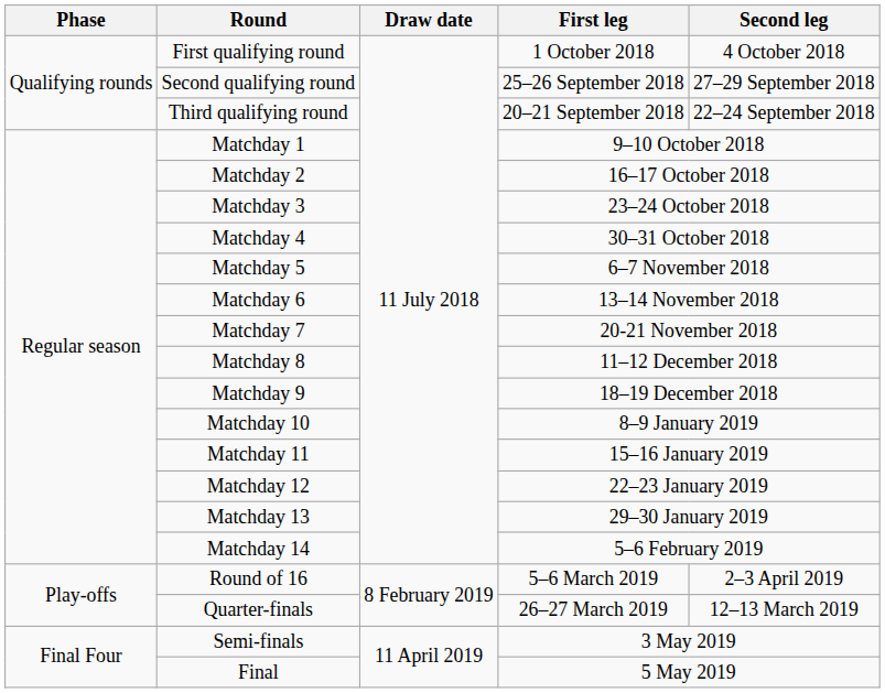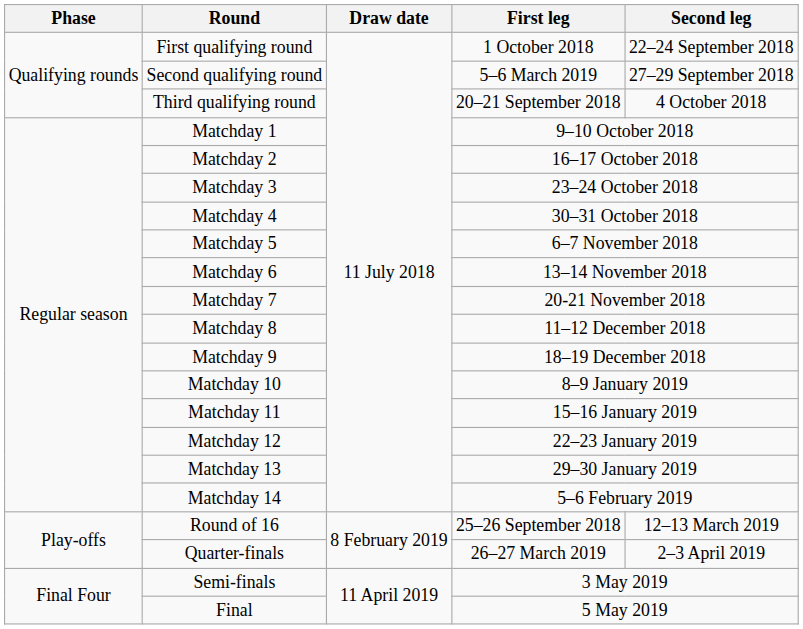First qualifying round | Second leg: 4 October 2018 -> 22–24 September 2018
Second qualifying round | First leg: 25–26 September 2018 -> 5–6 March 2019
Third qualifying round | Second leg: 22–24 September 2018 -> 4 October 2018
Round of 16 | First leg: 5–6 March 2019 -> 25–26 September 2018
Round of 16 | Second leg: 2–3 April 2019 -> 12–13 March 2019
Quarter-finals | Second leg: 12–13 March 2019 -> 2–3 April 2019
